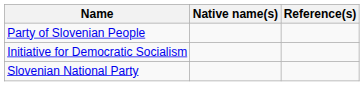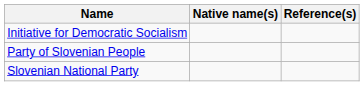rows swapped: Initiative for Democratic Socialism <-> Party of Slovenian People
